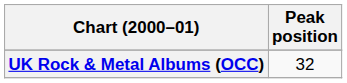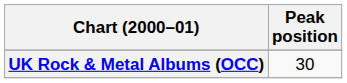UK Rock & Metal Albums (OCC) | Peak position: 32 -> 30
